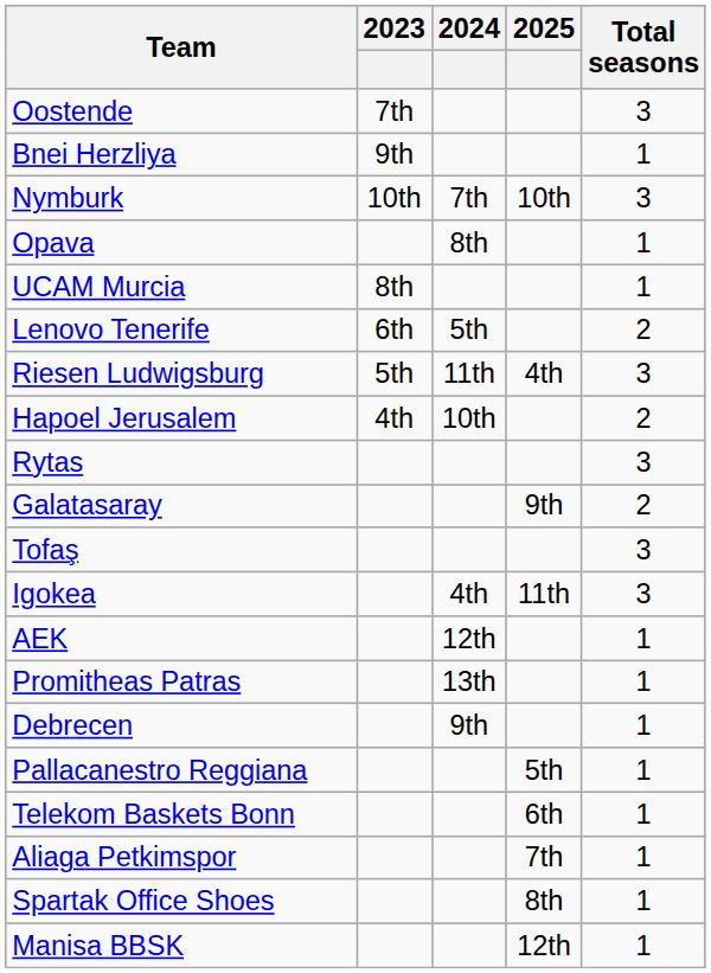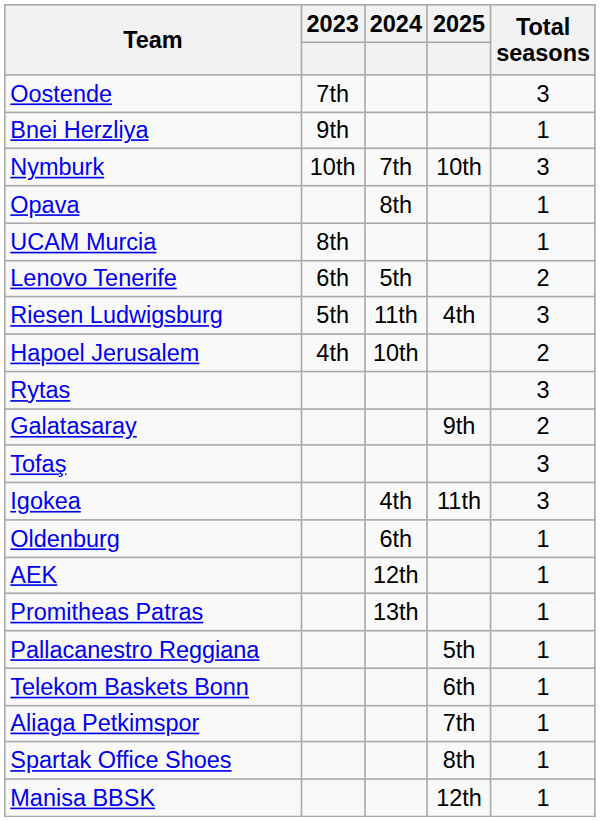+ row: Oldenburg | 6th | 1
- row: Debrecen | 9th | 1
